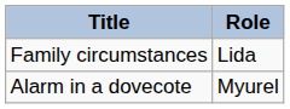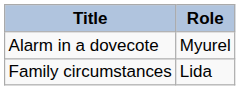rows swapped: Family circumstances <-> Alarm in a dovecote
